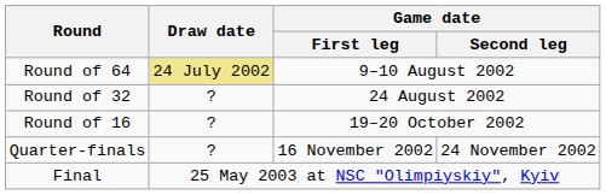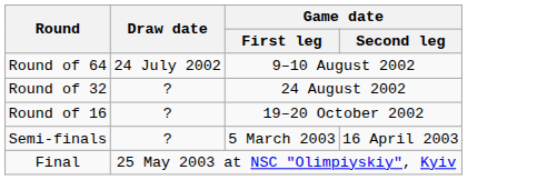Round of 64 | Draw date: khaki background -> no background
- row: Quarter-finals | ? | 16 November 2002 | 24 November 2002
+ row: Semi-finals | ? | 5 March 2003 | 16 April 2003
